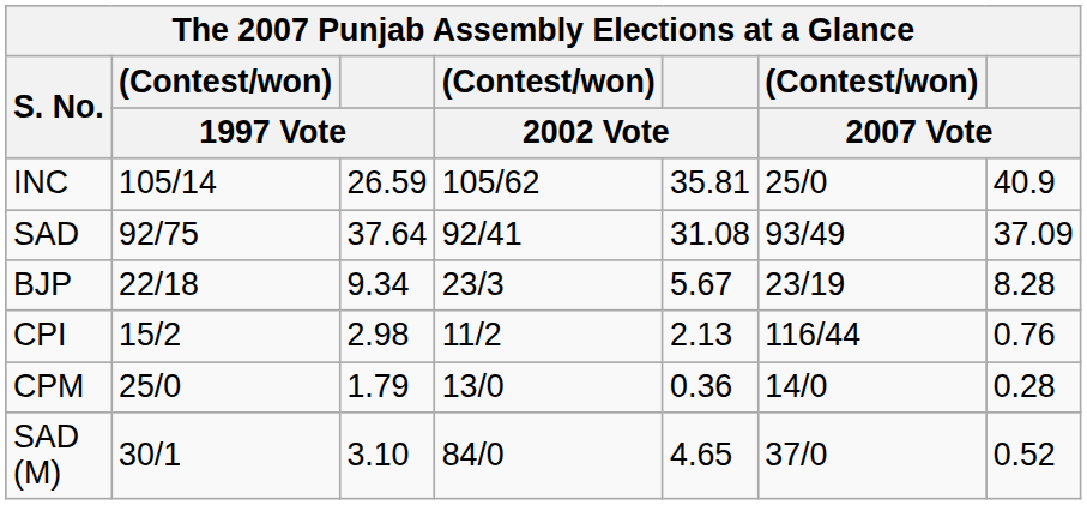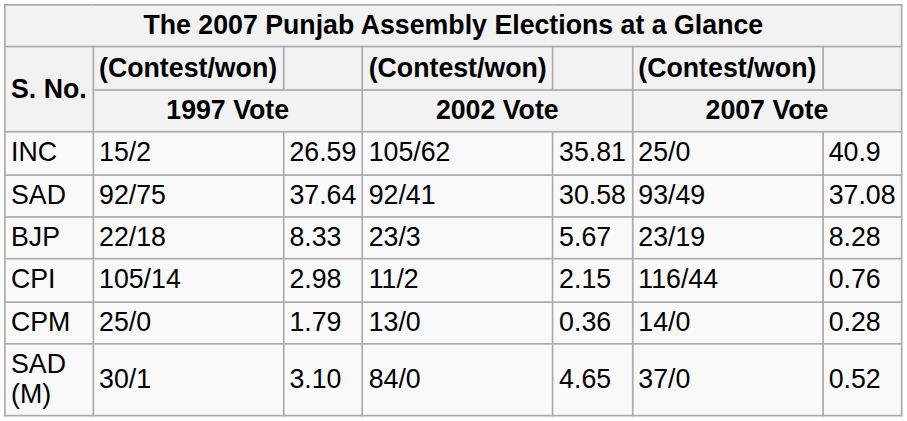INC | (Contest/won) / 1997 Vote: 105/14 -> 15/2
SAD | 2002 Vote: 31.08 -> 30.58
SAD | 2007 Vote: 37.09 -> 37.08
BJP | 1997 Vote: 9.34 -> 8.33
CPI | (Contest/won) / 1997 Vote: 15/2 -> 105/14
CPI | 2002 Vote: 2.13 -> 2.15
